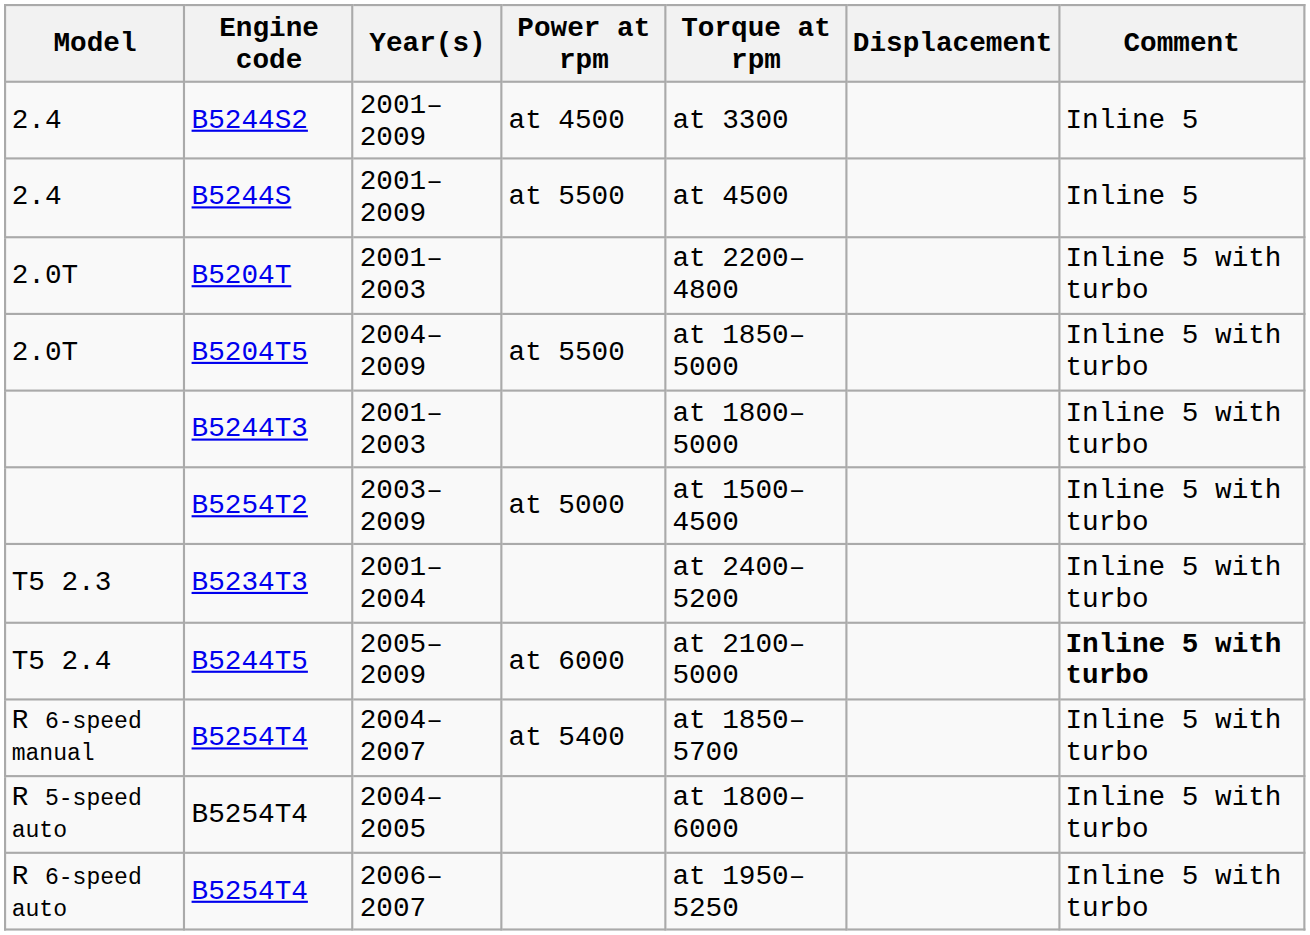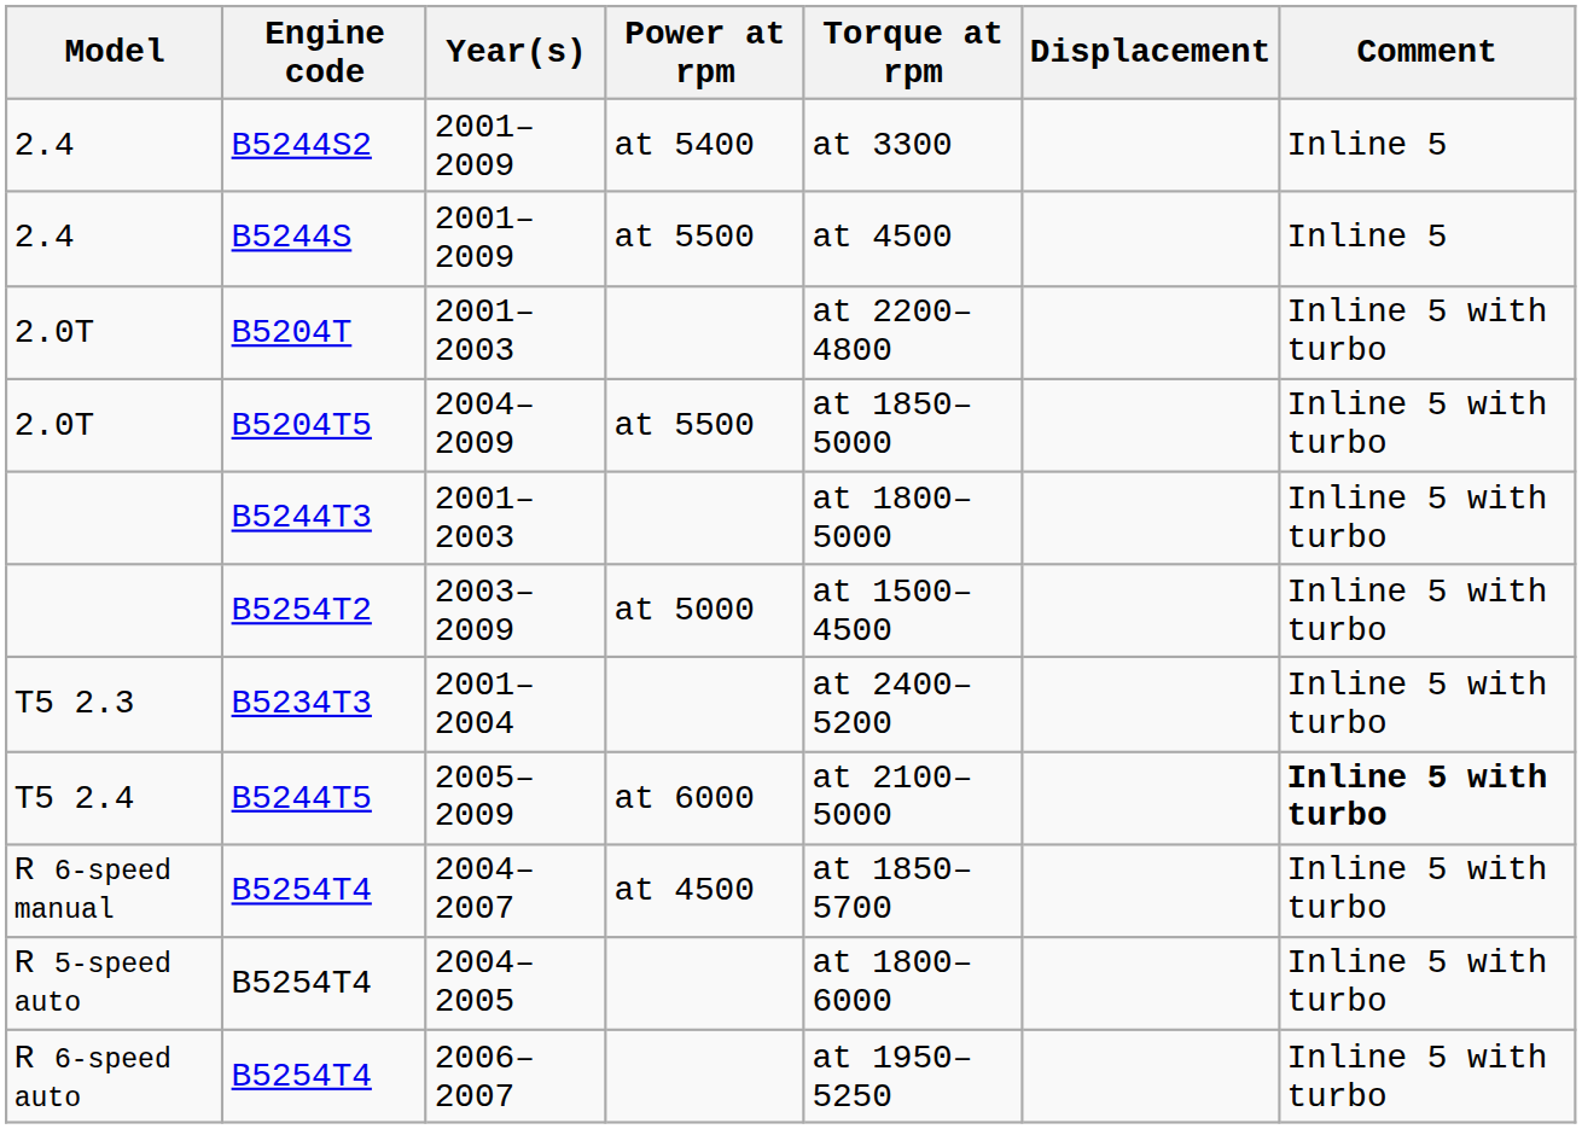B5244S2 | Power at rpm: at 4500 -> at 5400
B5254T4 / 2004–2007 | Power at rpm: at 5400 -> at 4500
